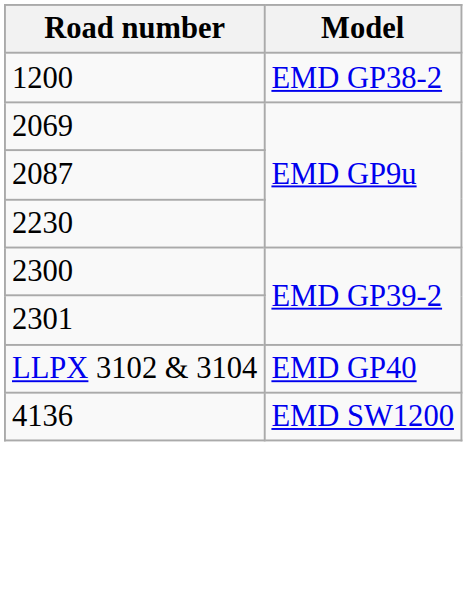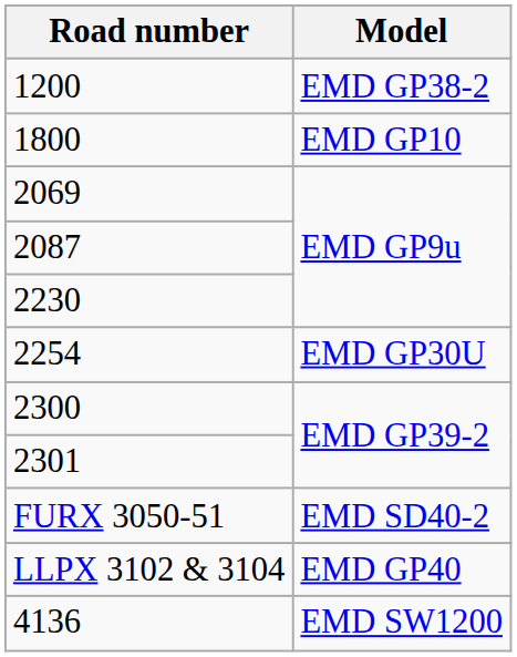+ row: 1800 | EMD GP10
+ row: 2254 | EMD GP30U
+ row: FURX 3050-51 | EMD SD40-2
